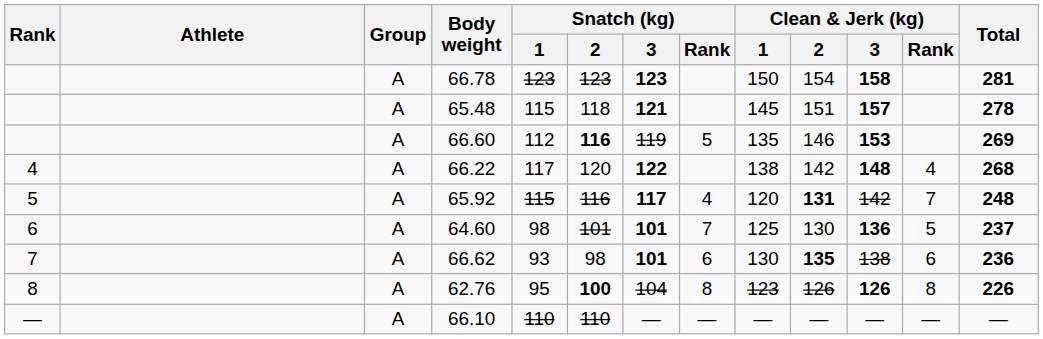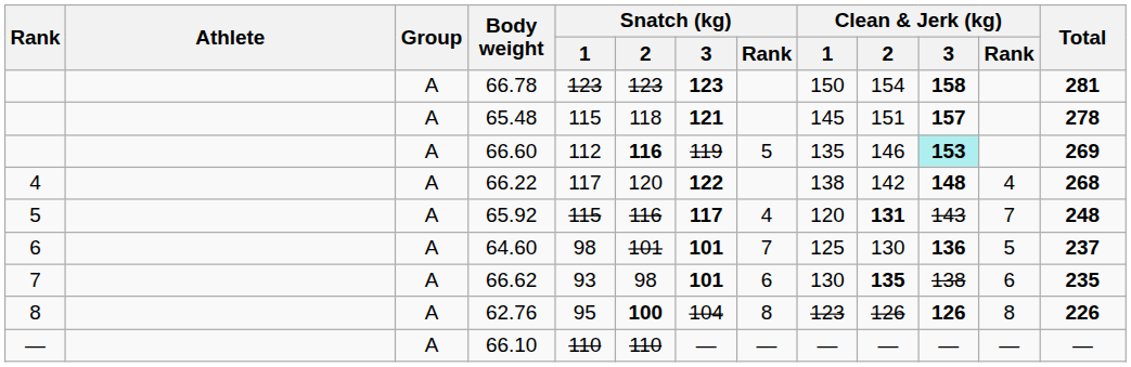66.60 | Clean & Jerk (kg) / 3: no background -> paleturquoise background
65.92 | Clean & Jerk (kg) / 3: 142 -> 143
66.62 | Total: 236 -> 235
